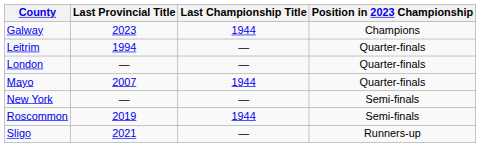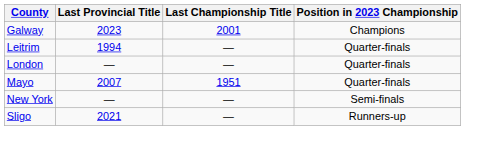Galway | Last Championship Title: 1944 -> 2001
Mayo | Last Championship Title: 1944 -> 1951
- row: Roscommon | 2019 | 1944 | Semi-finals
